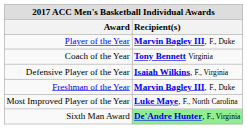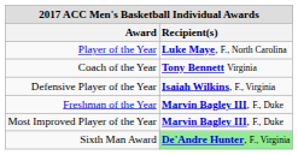Player of the Year | Recipient(s): Marvin Bagley III, F., Duke -> Luke Maye, F., North Carolina
Most Improved Player of the Year | Recipient(s): Luke Maye, F., North Carolina -> Marvin Bagley III, F., Duke
